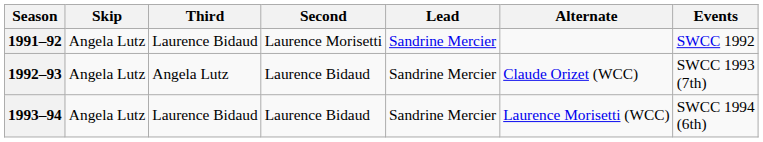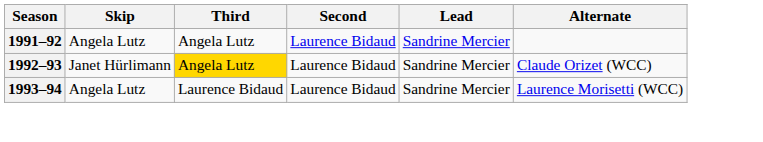- column: Events | SWCC 1992 | SWCC 1993 (7th) | SWCC 1994 (6th)
1991–92 | Third: Laurence Bidaud -> Angela Lutz
1991–92 | Second: Laurence Morisetti -> Laurence Bidaud
1992–93 | Skip: Angela Lutz -> Janet Hürlimann
1992–93 | Third: no background -> gold background
